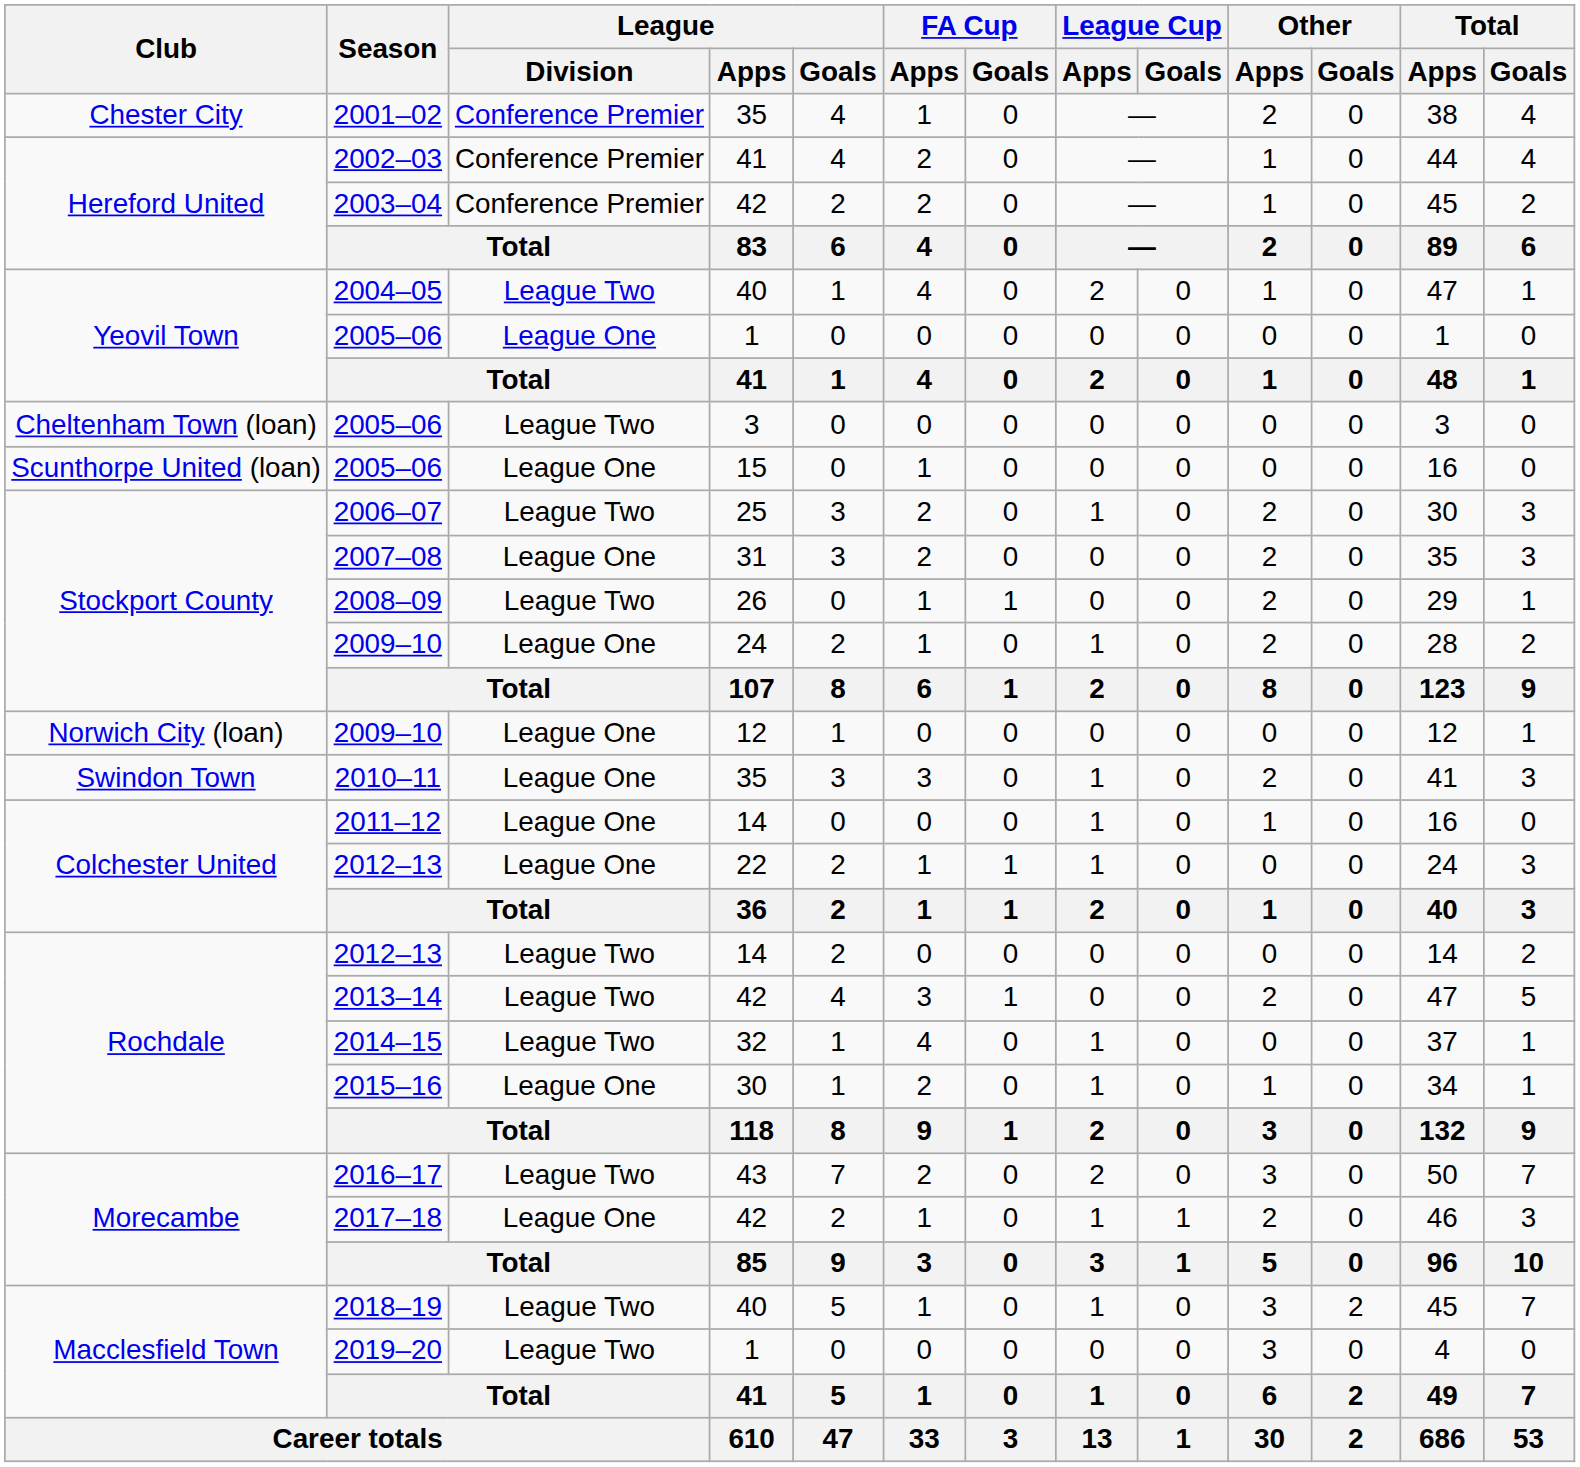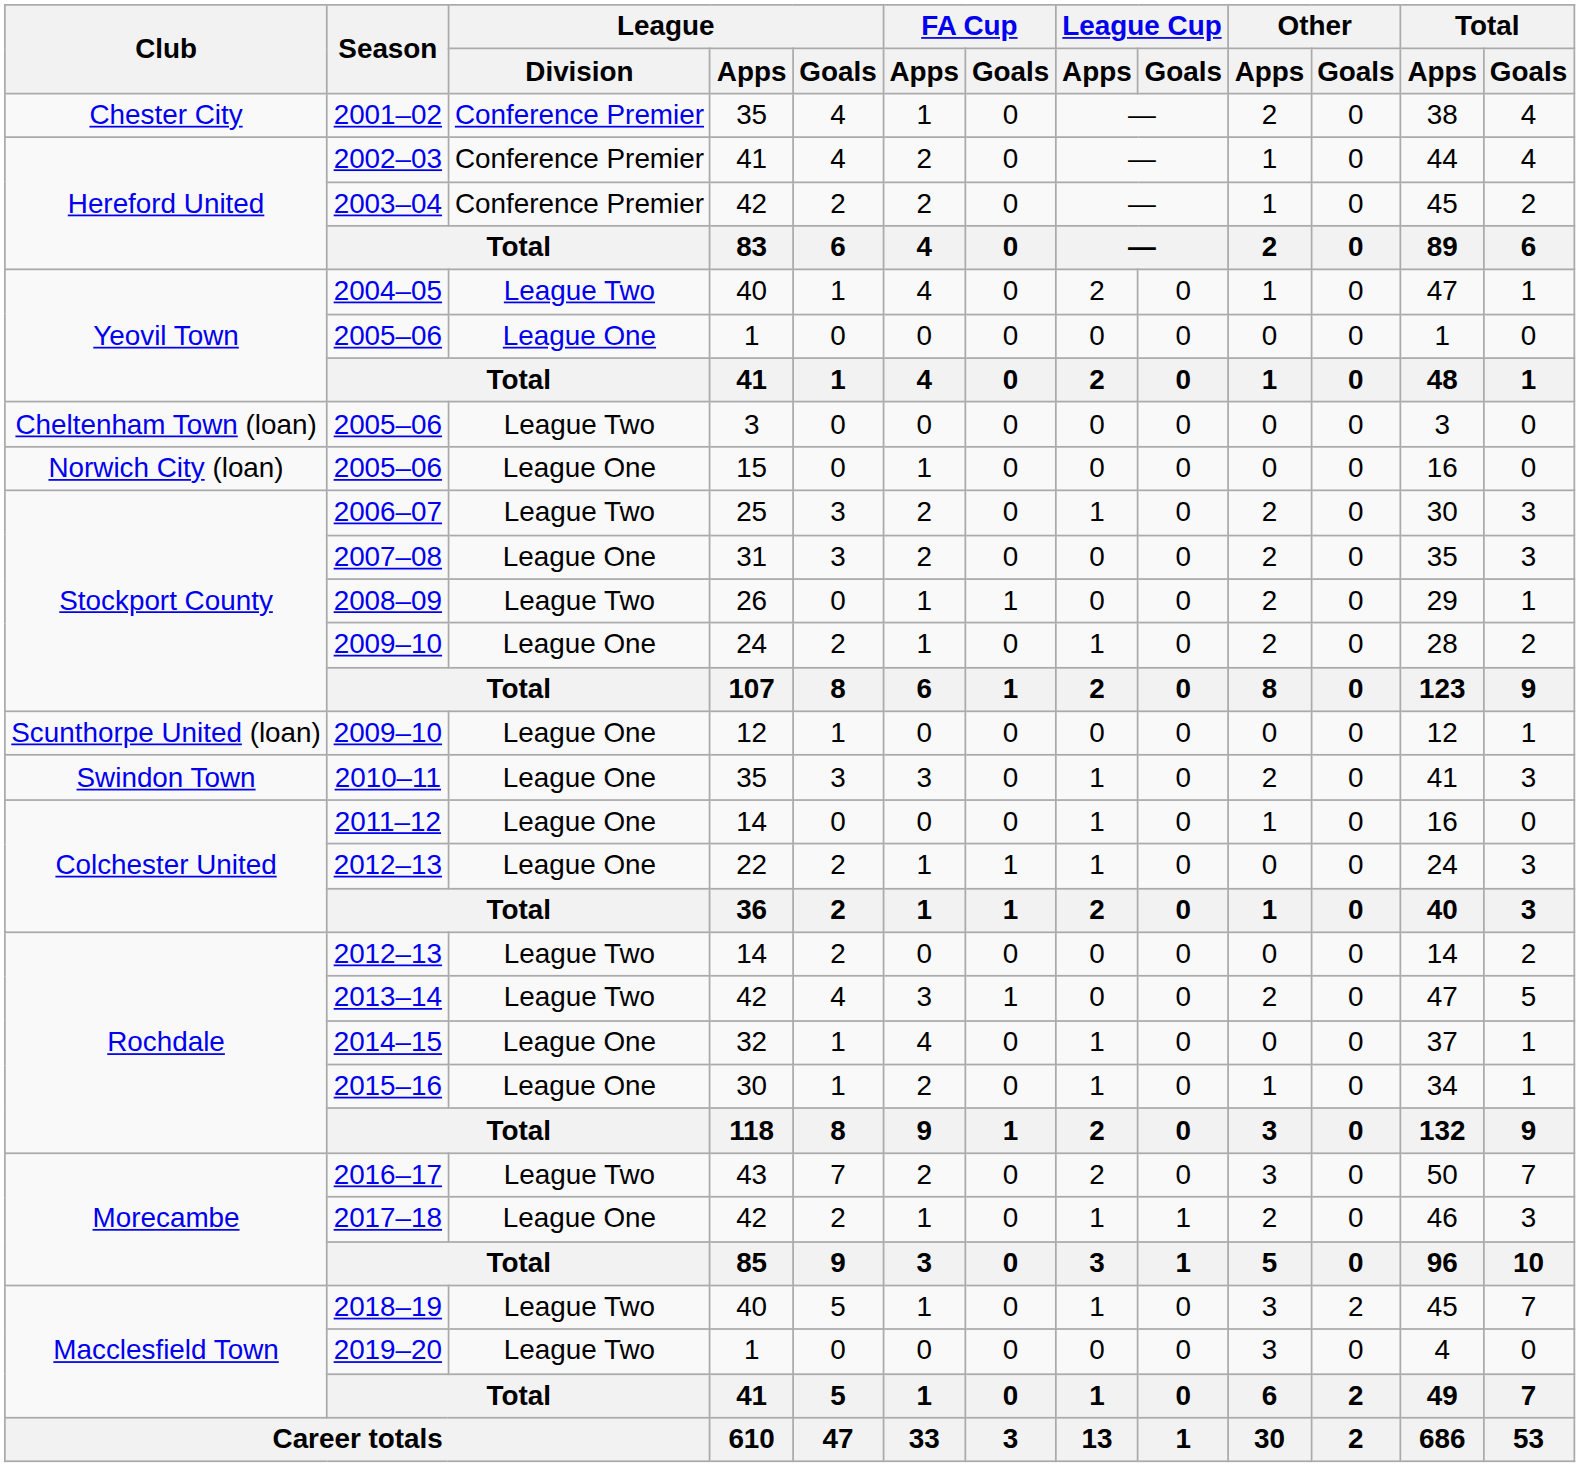2005–06 / 15 | Club: Scunthorpe United (loan) -> Norwich City (loan)
2009–10 / 12 | Club: Norwich City (loan) -> Scunthorpe United (loan)
2014–15 | League / Division: League Two -> League One
